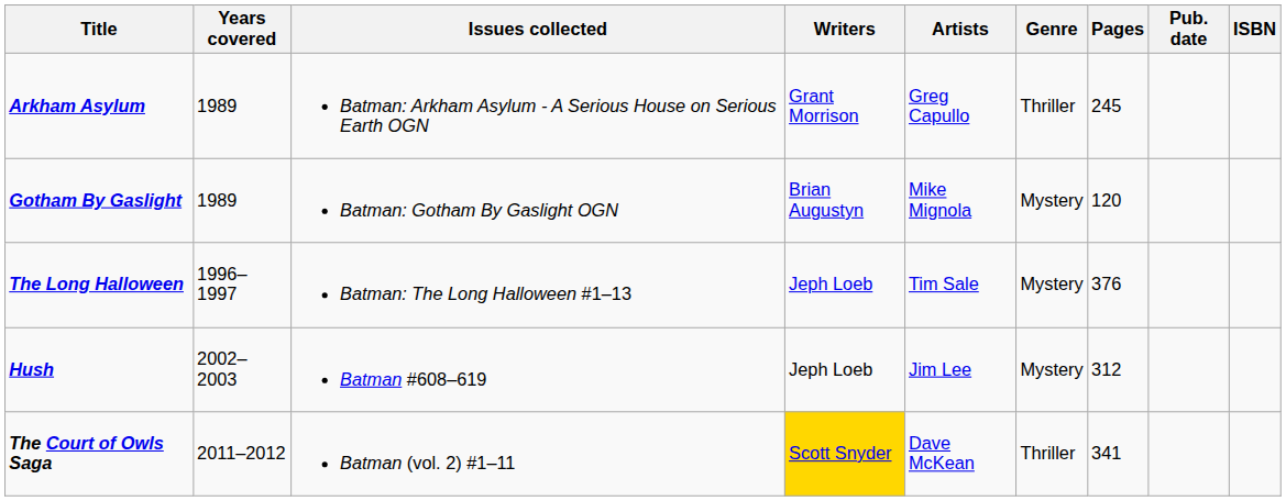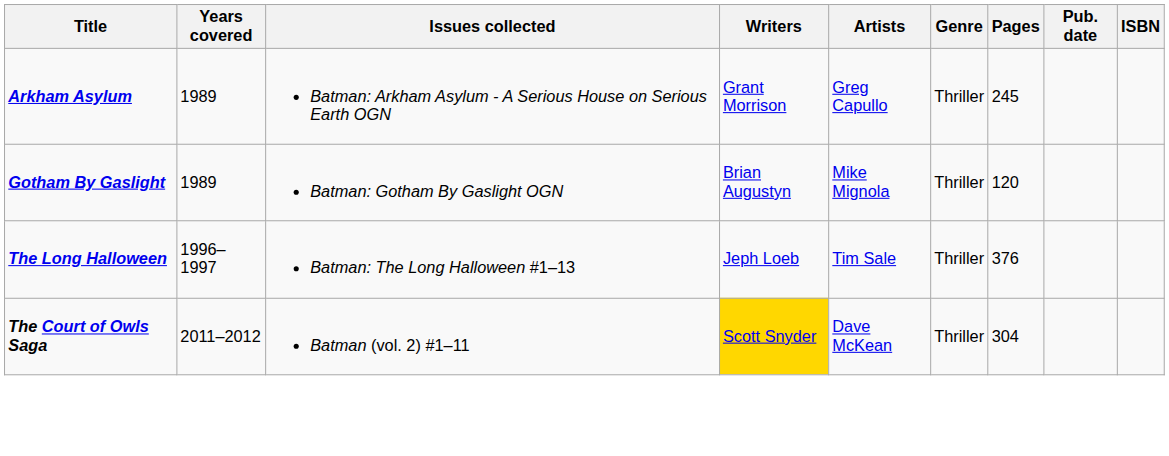Gotham By Gaslight | Genre: Mystery -> Thriller
The Long Halloween | Genre: Mystery -> Thriller
- row: Hush | 2002–2003 | Batman #608–619 | Jeph Loeb | Jim Lee | Mystery | 312
The Court of Owls Saga | Pages: 341 -> 304
